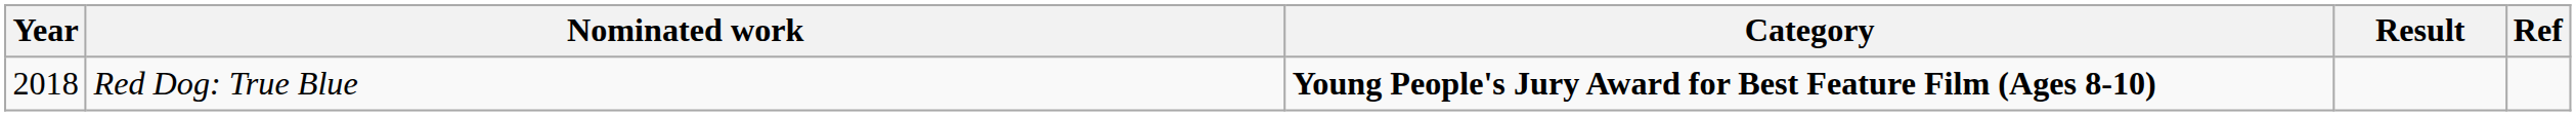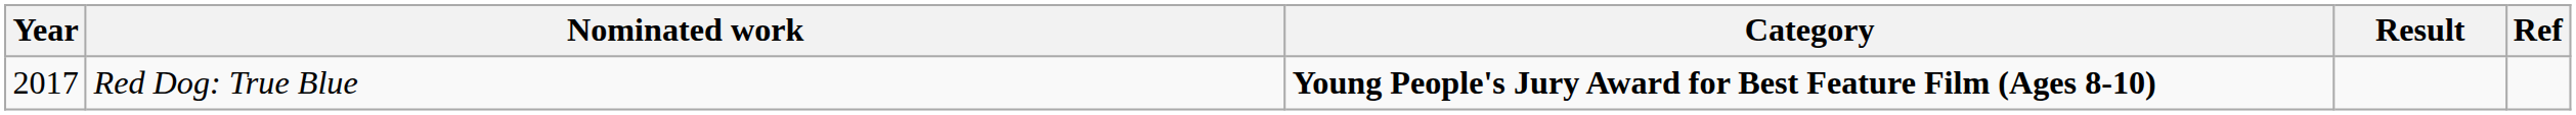Red Dog: True Blue | Year: 2018 -> 2017
